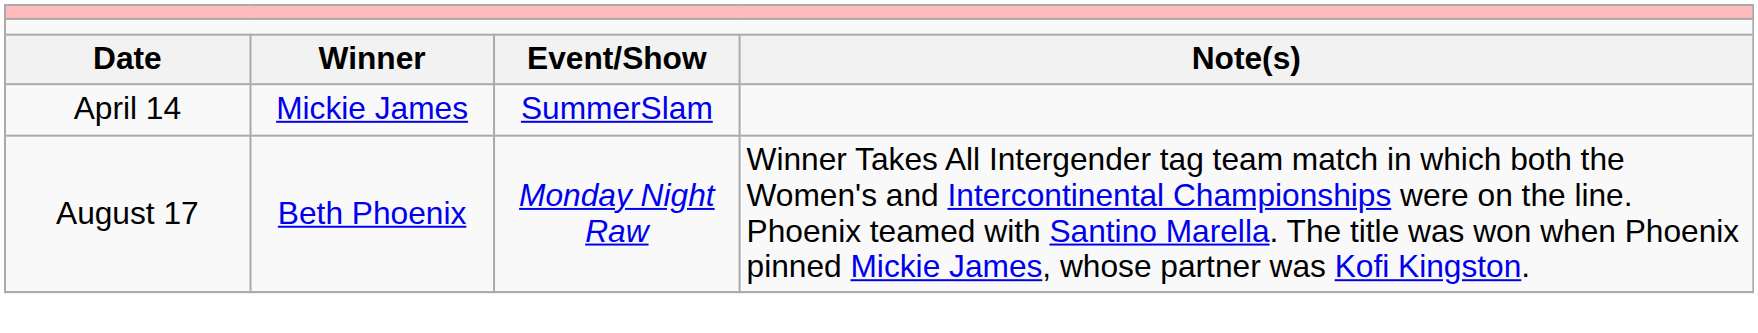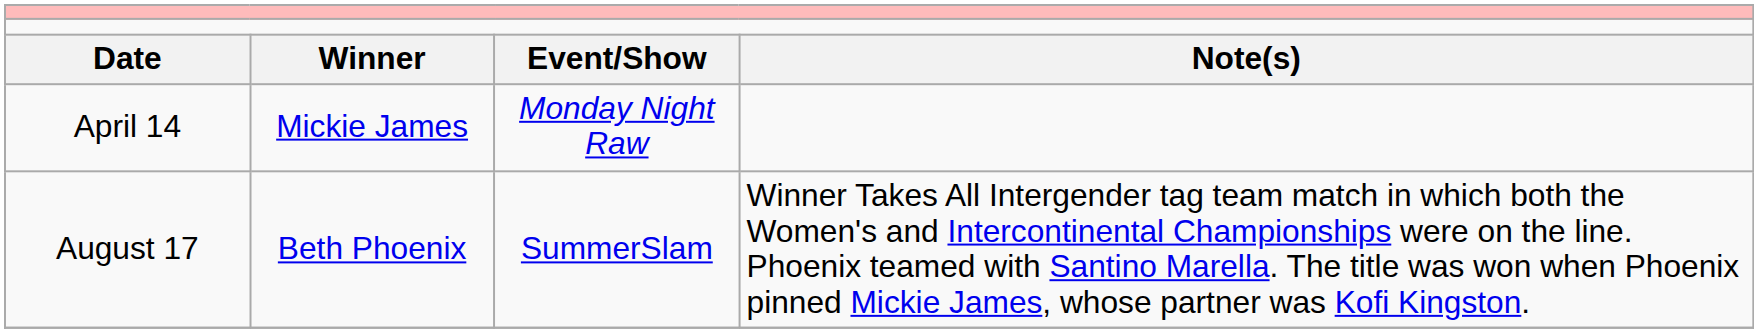April 14 | column 3: SummerSlam -> Monday Night Raw
August 17 | column 3: Monday Night Raw -> SummerSlam
